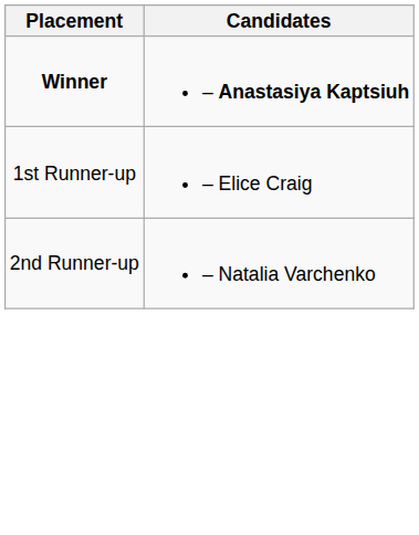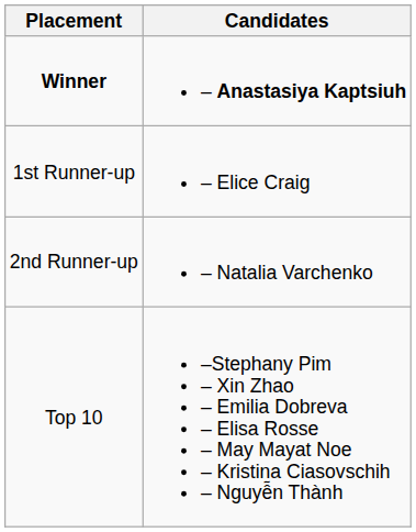+ row: Top 10 | –Stephany Pim – Xin Zhao – Emilia Dobreva – Elisa Rosse – May Mayat Noe – Kristina Ciasovschih – Nguyễn Thành
